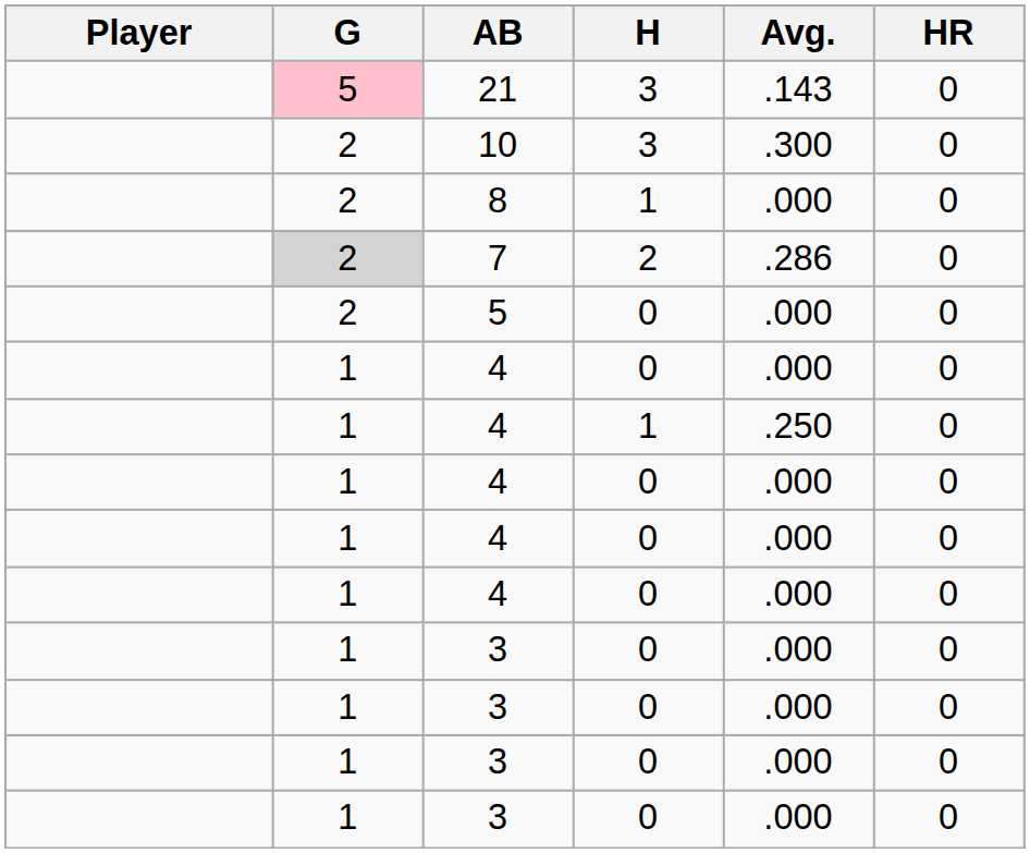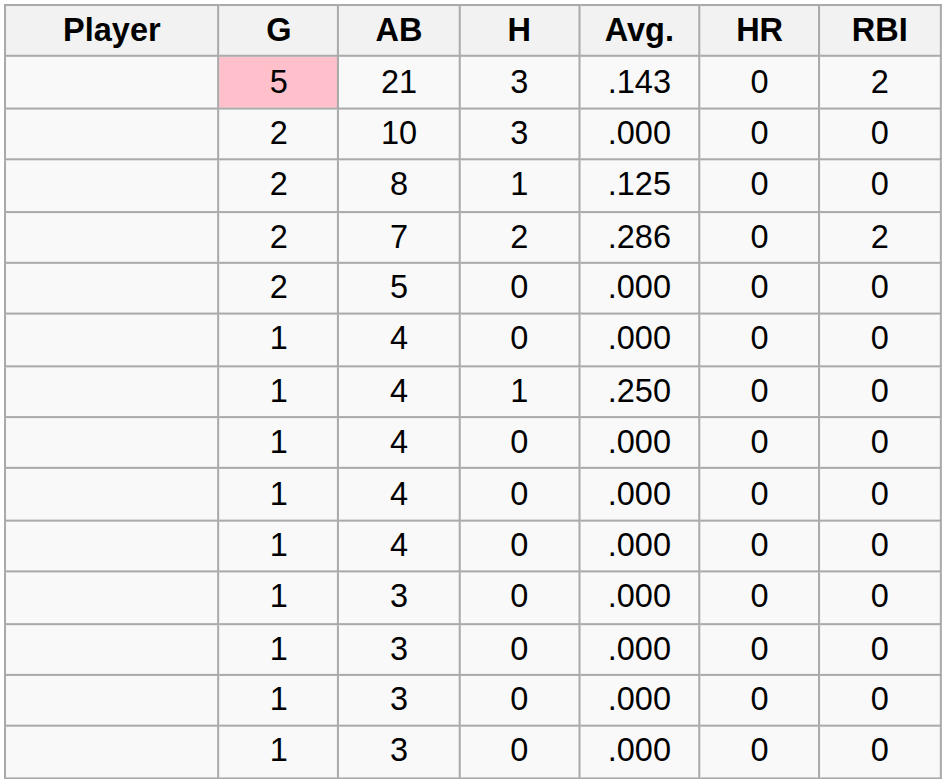+ column: RBI | 2 | 0 | 0 | 2 | 0 | 0 | 0 | 0 | 0 | 0 | 0 | 0 | 0 | 0
10 | Avg.: .300 -> .000
8 | Avg.: .000 -> .125
7 | G: lightgrey background -> no background
